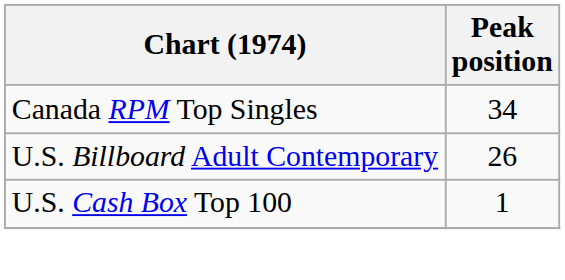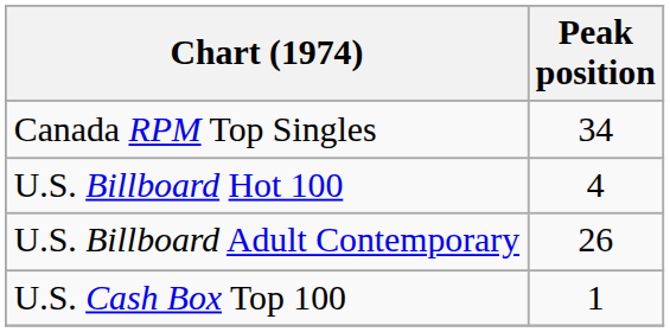+ row: U.S. Billboard Hot 100 | 4
